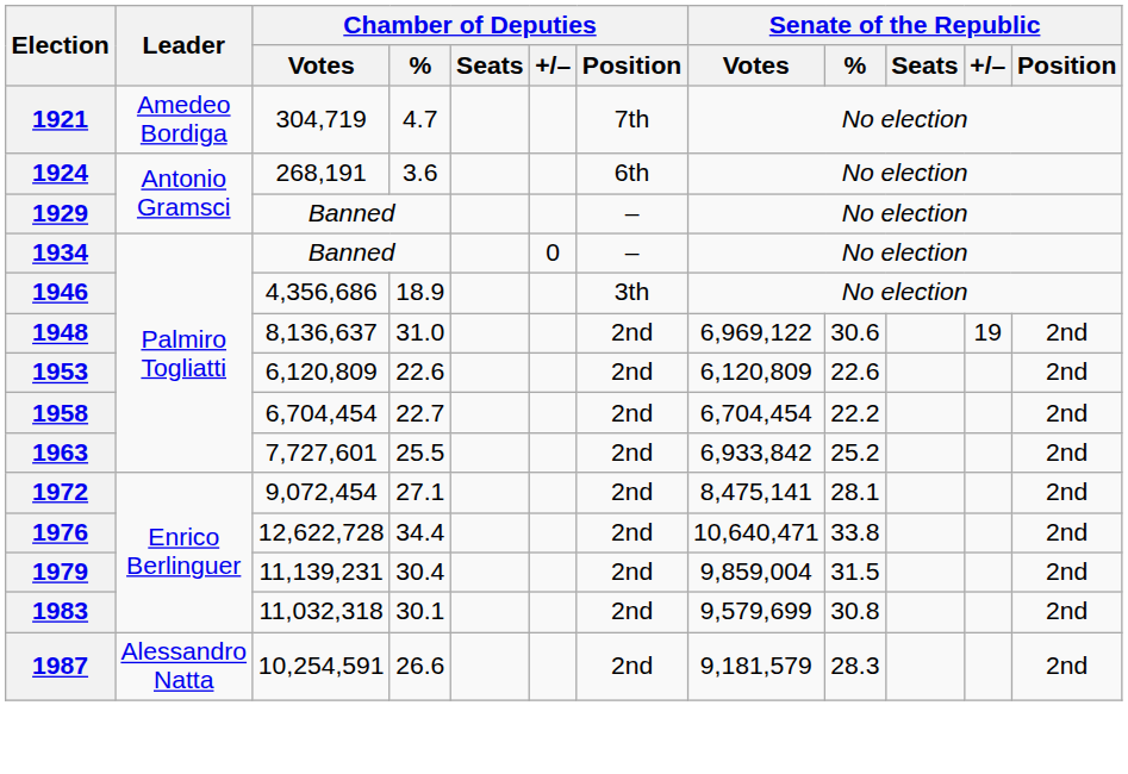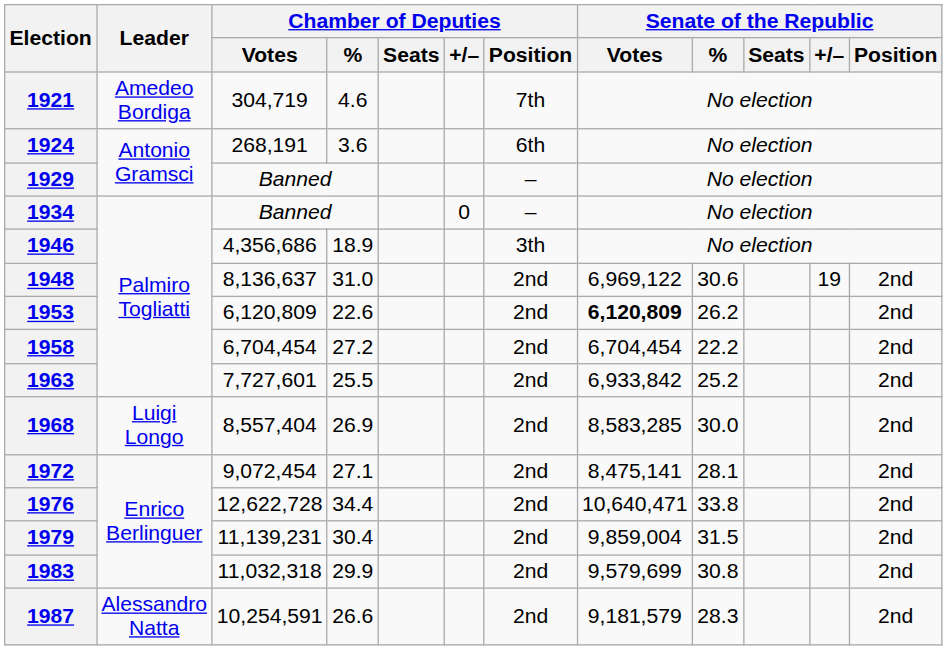1921 | Chamber of Deputies / %: 4.7 -> 4.6
1953 | Senate of the Republic / Votes: normal -> bold
1953 | Senate of the Republic / %: 22.6 -> 26.2
1958 | Chamber of Deputies / %: 22.7 -> 27.2
+ row: 1968 | Luigi Longo | 8,557,404 | 26.9 | 2nd | 8,583,285 | 30.0 | 2nd
1983 | Chamber of Deputies / %: 30.1 -> 29.9
